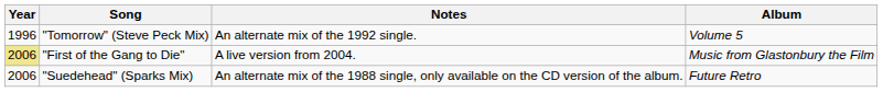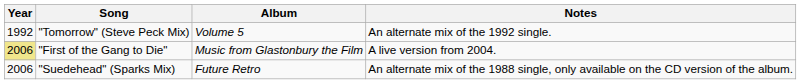columns swapped: Album <-> Notes
"Tomorrow" (Steve Peck Mix) | Year: 1996 -> 1992
